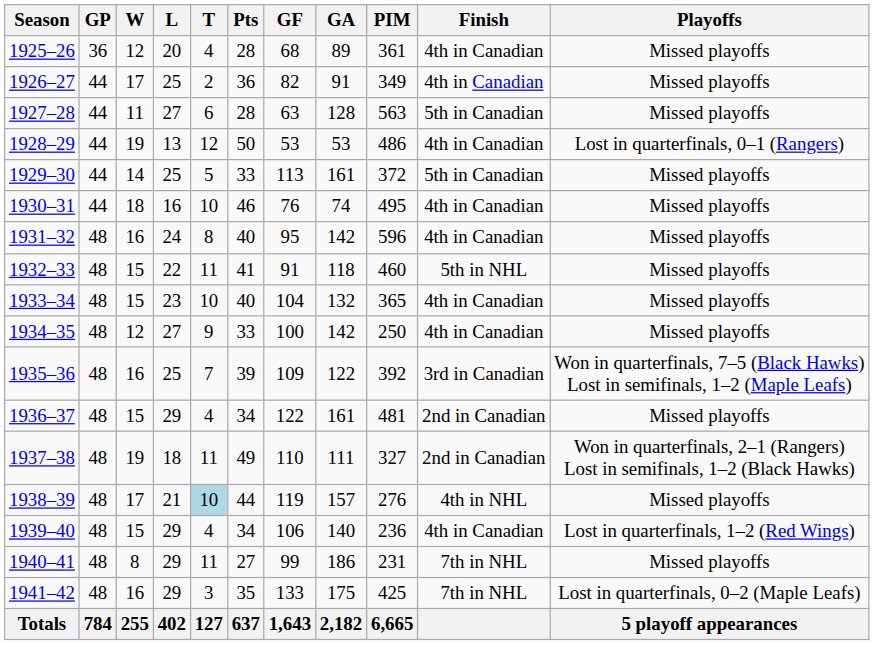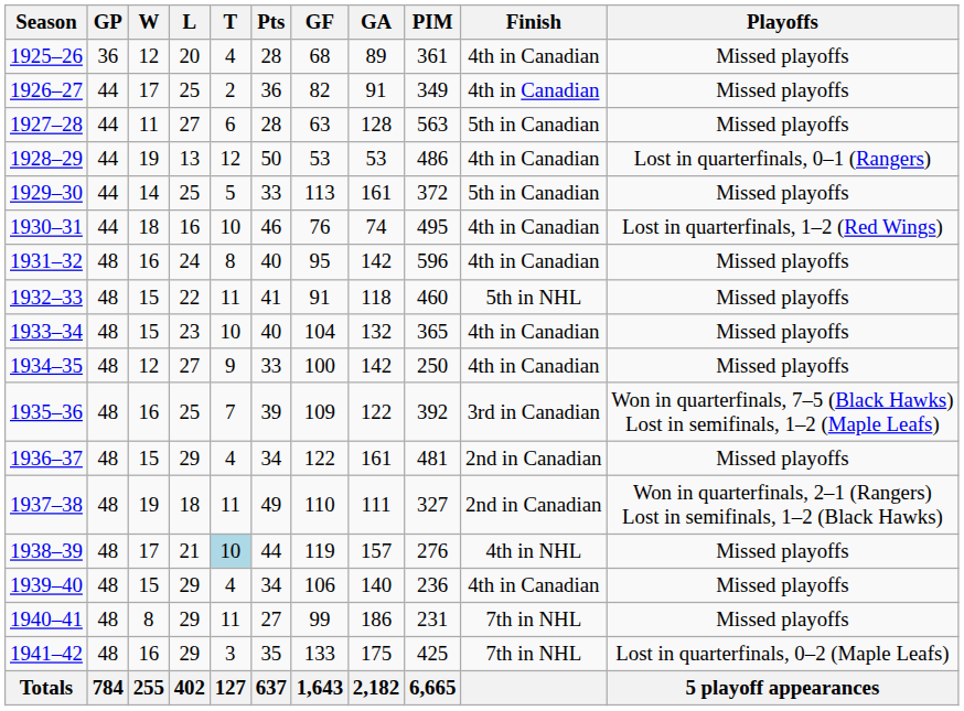1930–31 | Playoffs: Missed playoffs -> Lost in quarterfinals, 1–2 (Red Wings)
1939–40 | Playoffs: Lost in quarterfinals, 1–2 (Red Wings) -> Missed playoffs
